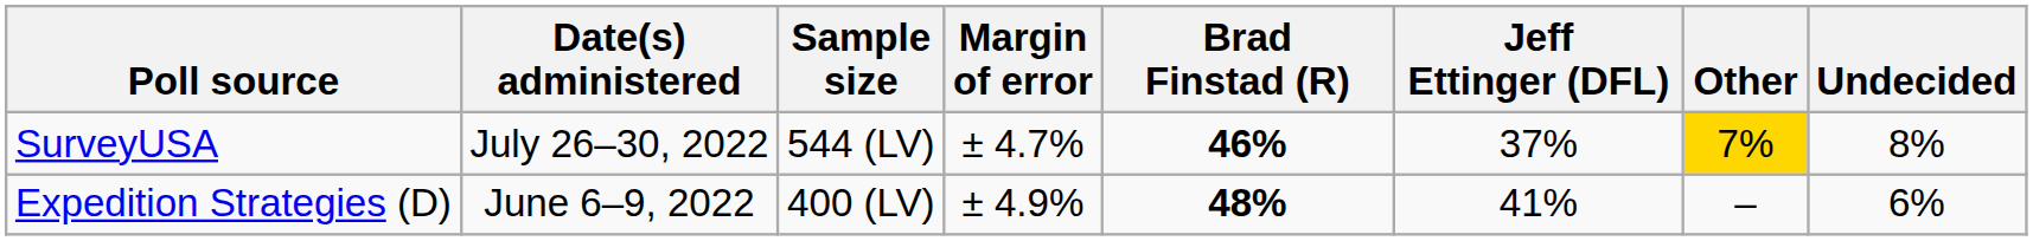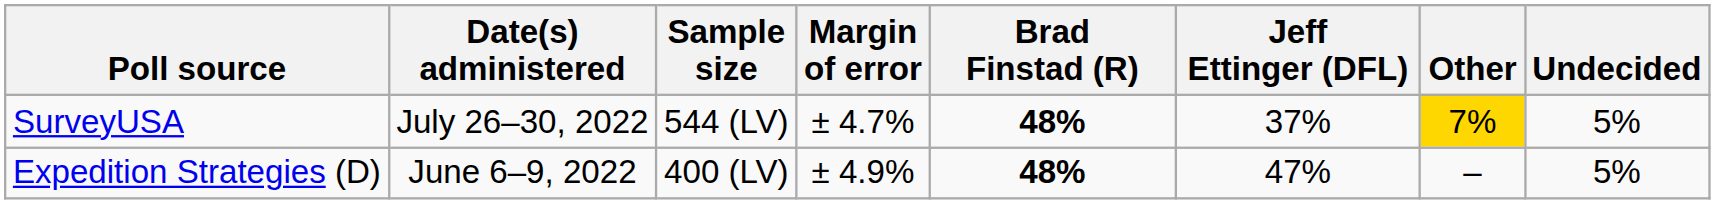SurveyUSA | Brad Finstad (R): 46% -> 48%
SurveyUSA | Undecided: 8% -> 5%
Expedition Strategies (D) | Jeff Ettinger (DFL): 41% -> 47%
Expedition Strategies (D) | Undecided: 6% -> 5%
